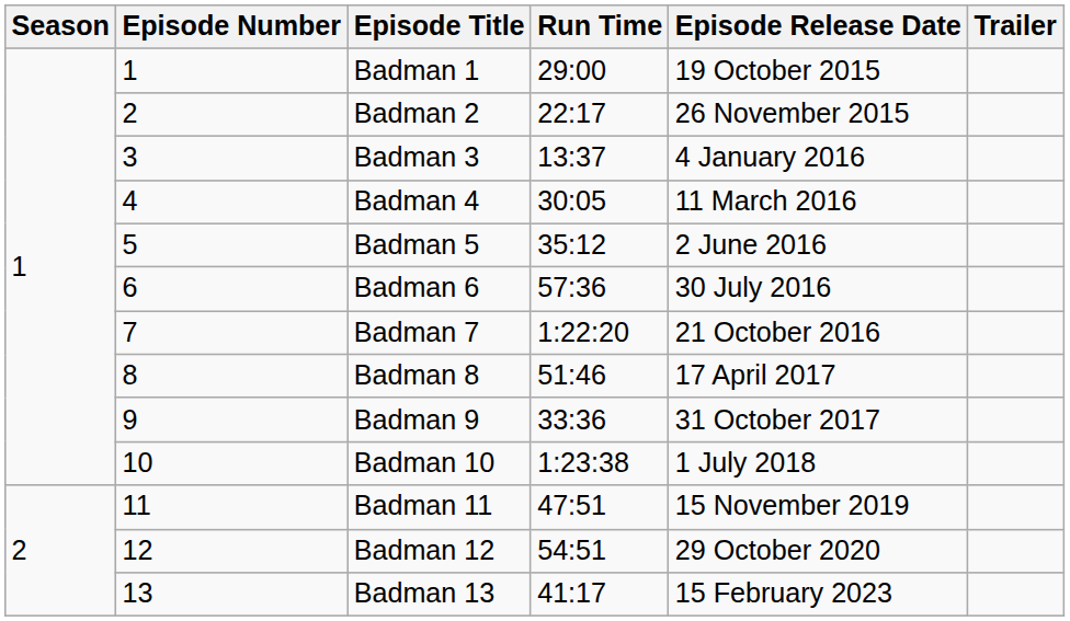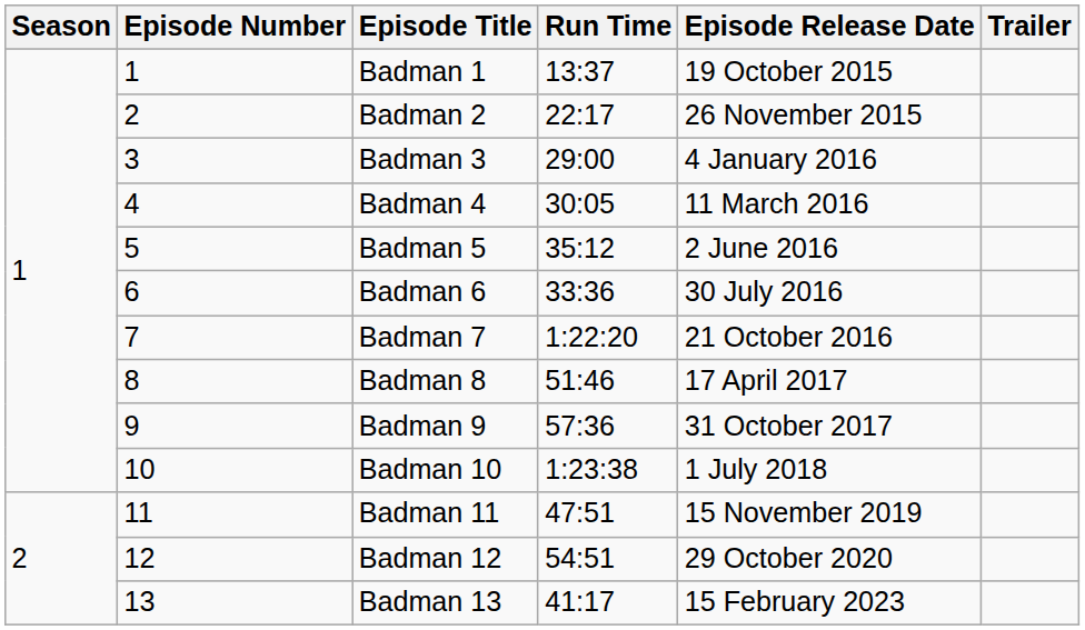Badman 1 | Run Time: 29:00 -> 13:37
Badman 3 | Run Time: 13:37 -> 29:00
Badman 6 | Run Time: 57:36 -> 33:36
Badman 9 | Run Time: 33:36 -> 57:36
